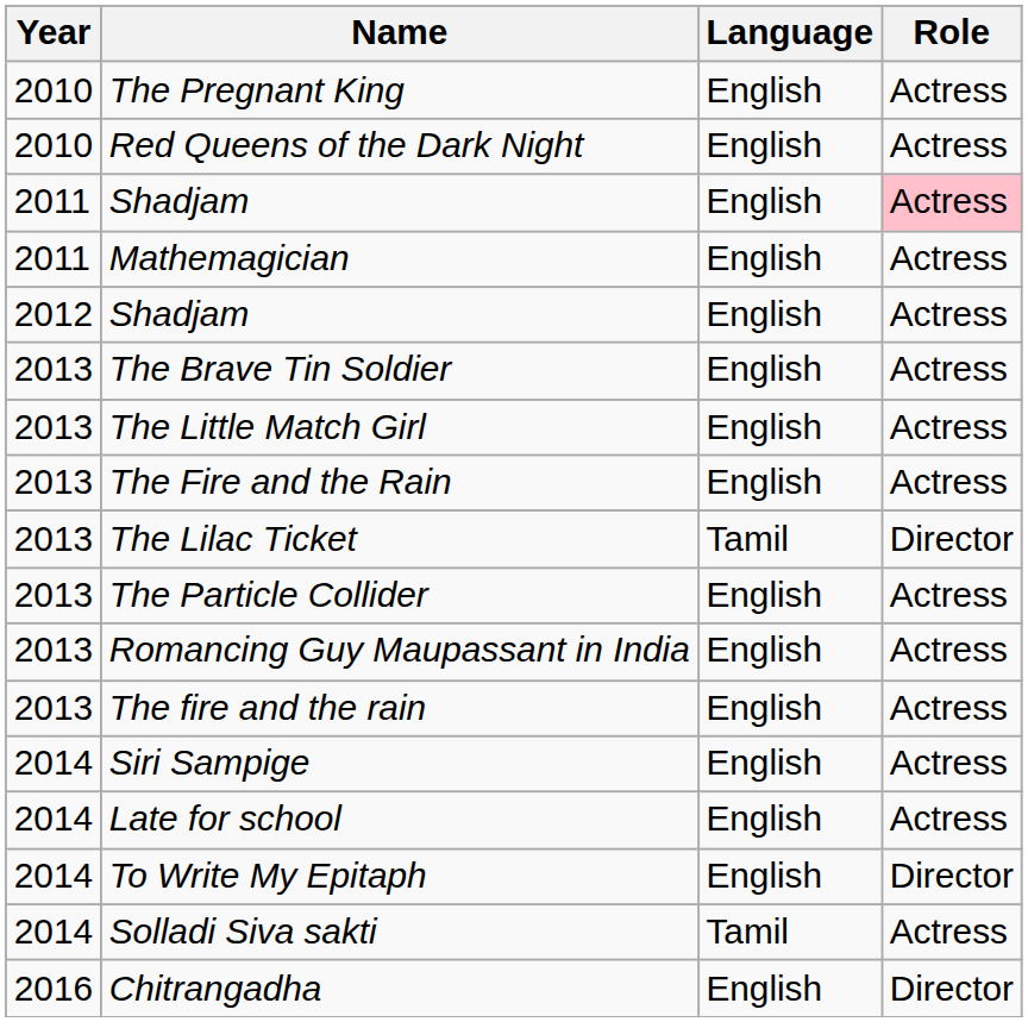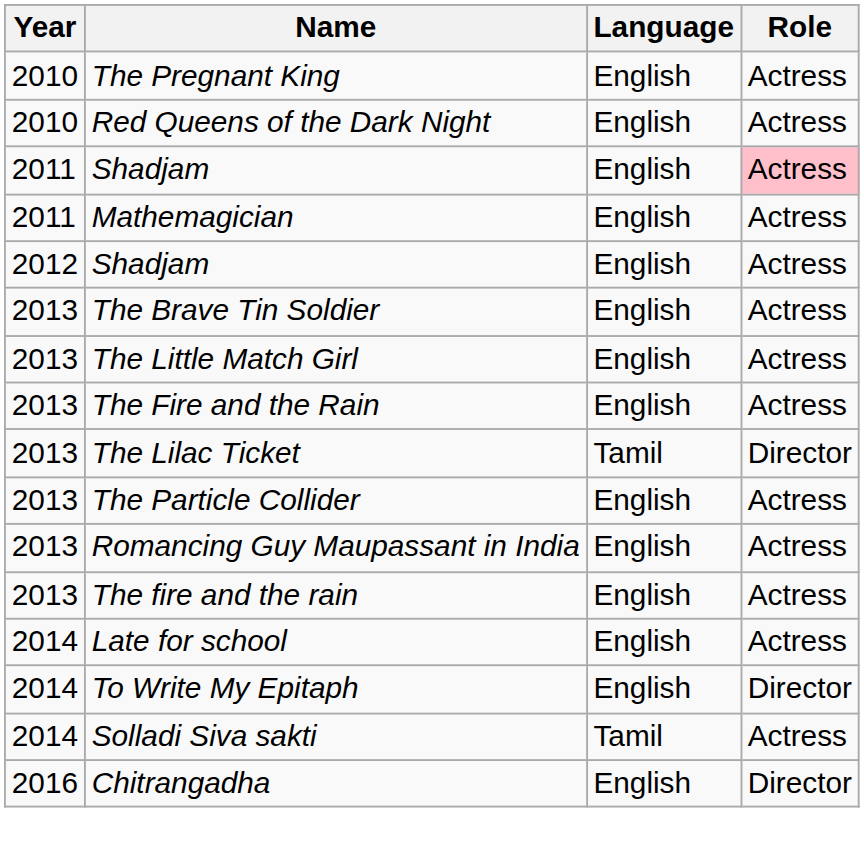- row: 2014 | Siri Sampige | English | Actress
